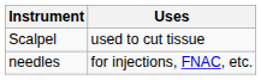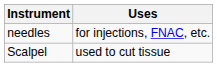rows swapped: Scalpel <-> needles
